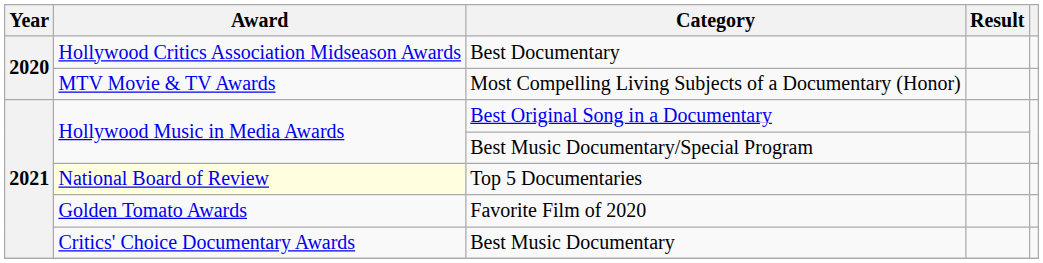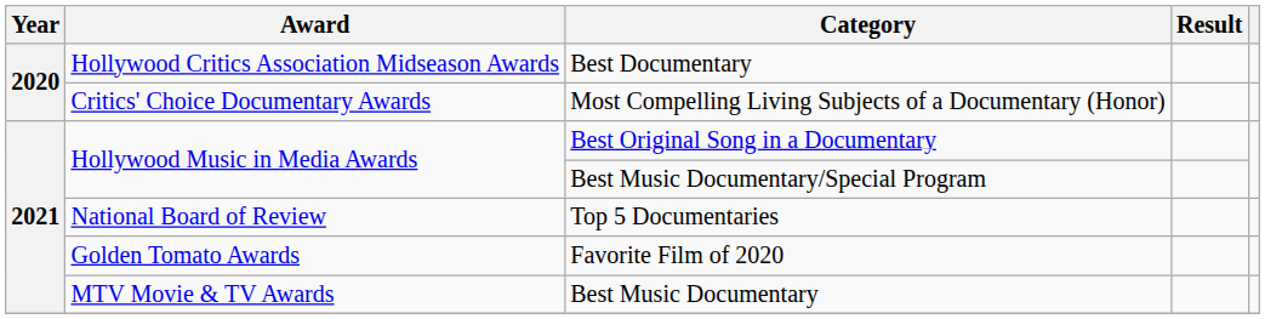Most Compelling Living Subjects of a Documentary (Honor) | Award: MTV Movie & TV Awards -> Critics' Choice Documentary Awards
Top 5 Documentaries | Award: lightyellow background -> no background
Best Music Documentary | Award: Critics' Choice Documentary Awards -> MTV Movie & TV Awards
